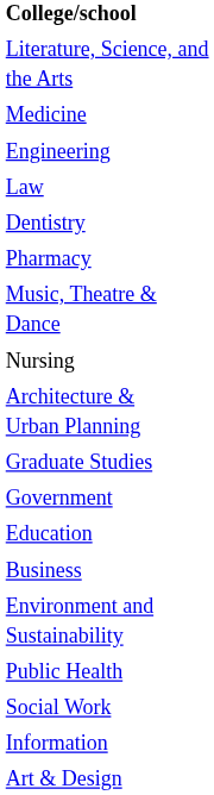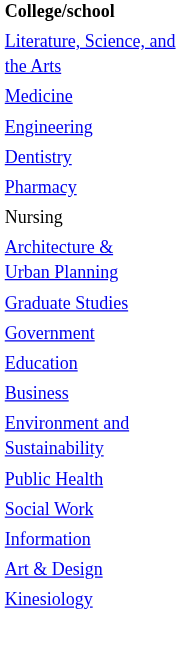- row: Law
- row: Music, Theatre & Dance
+ row: Kinesiology
